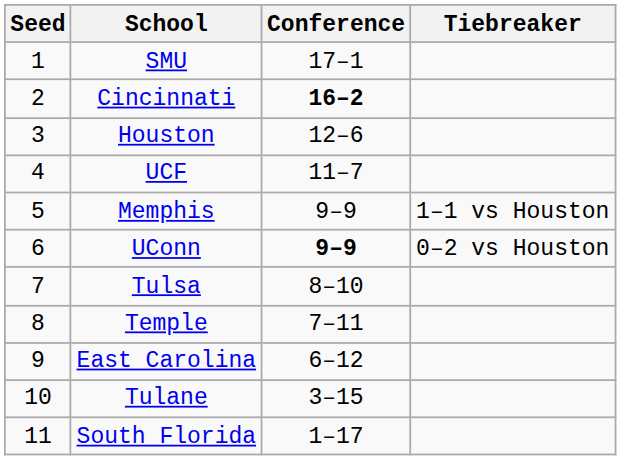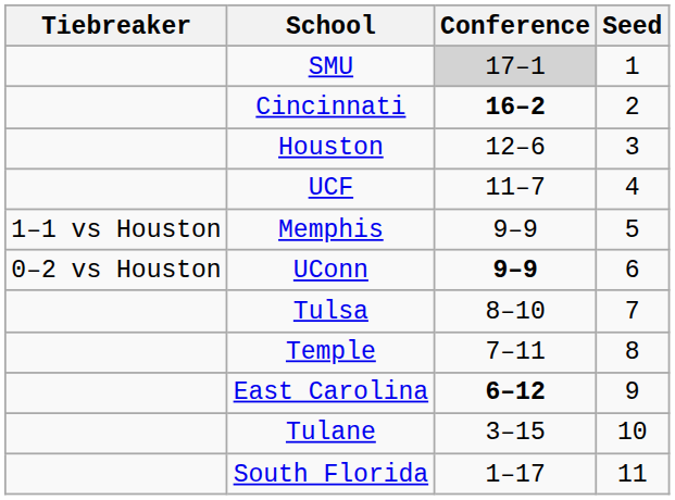columns swapped: Seed <-> Tiebreaker
SMU | Conference: no background -> lightgrey background
East Carolina | Conference: normal -> bold
